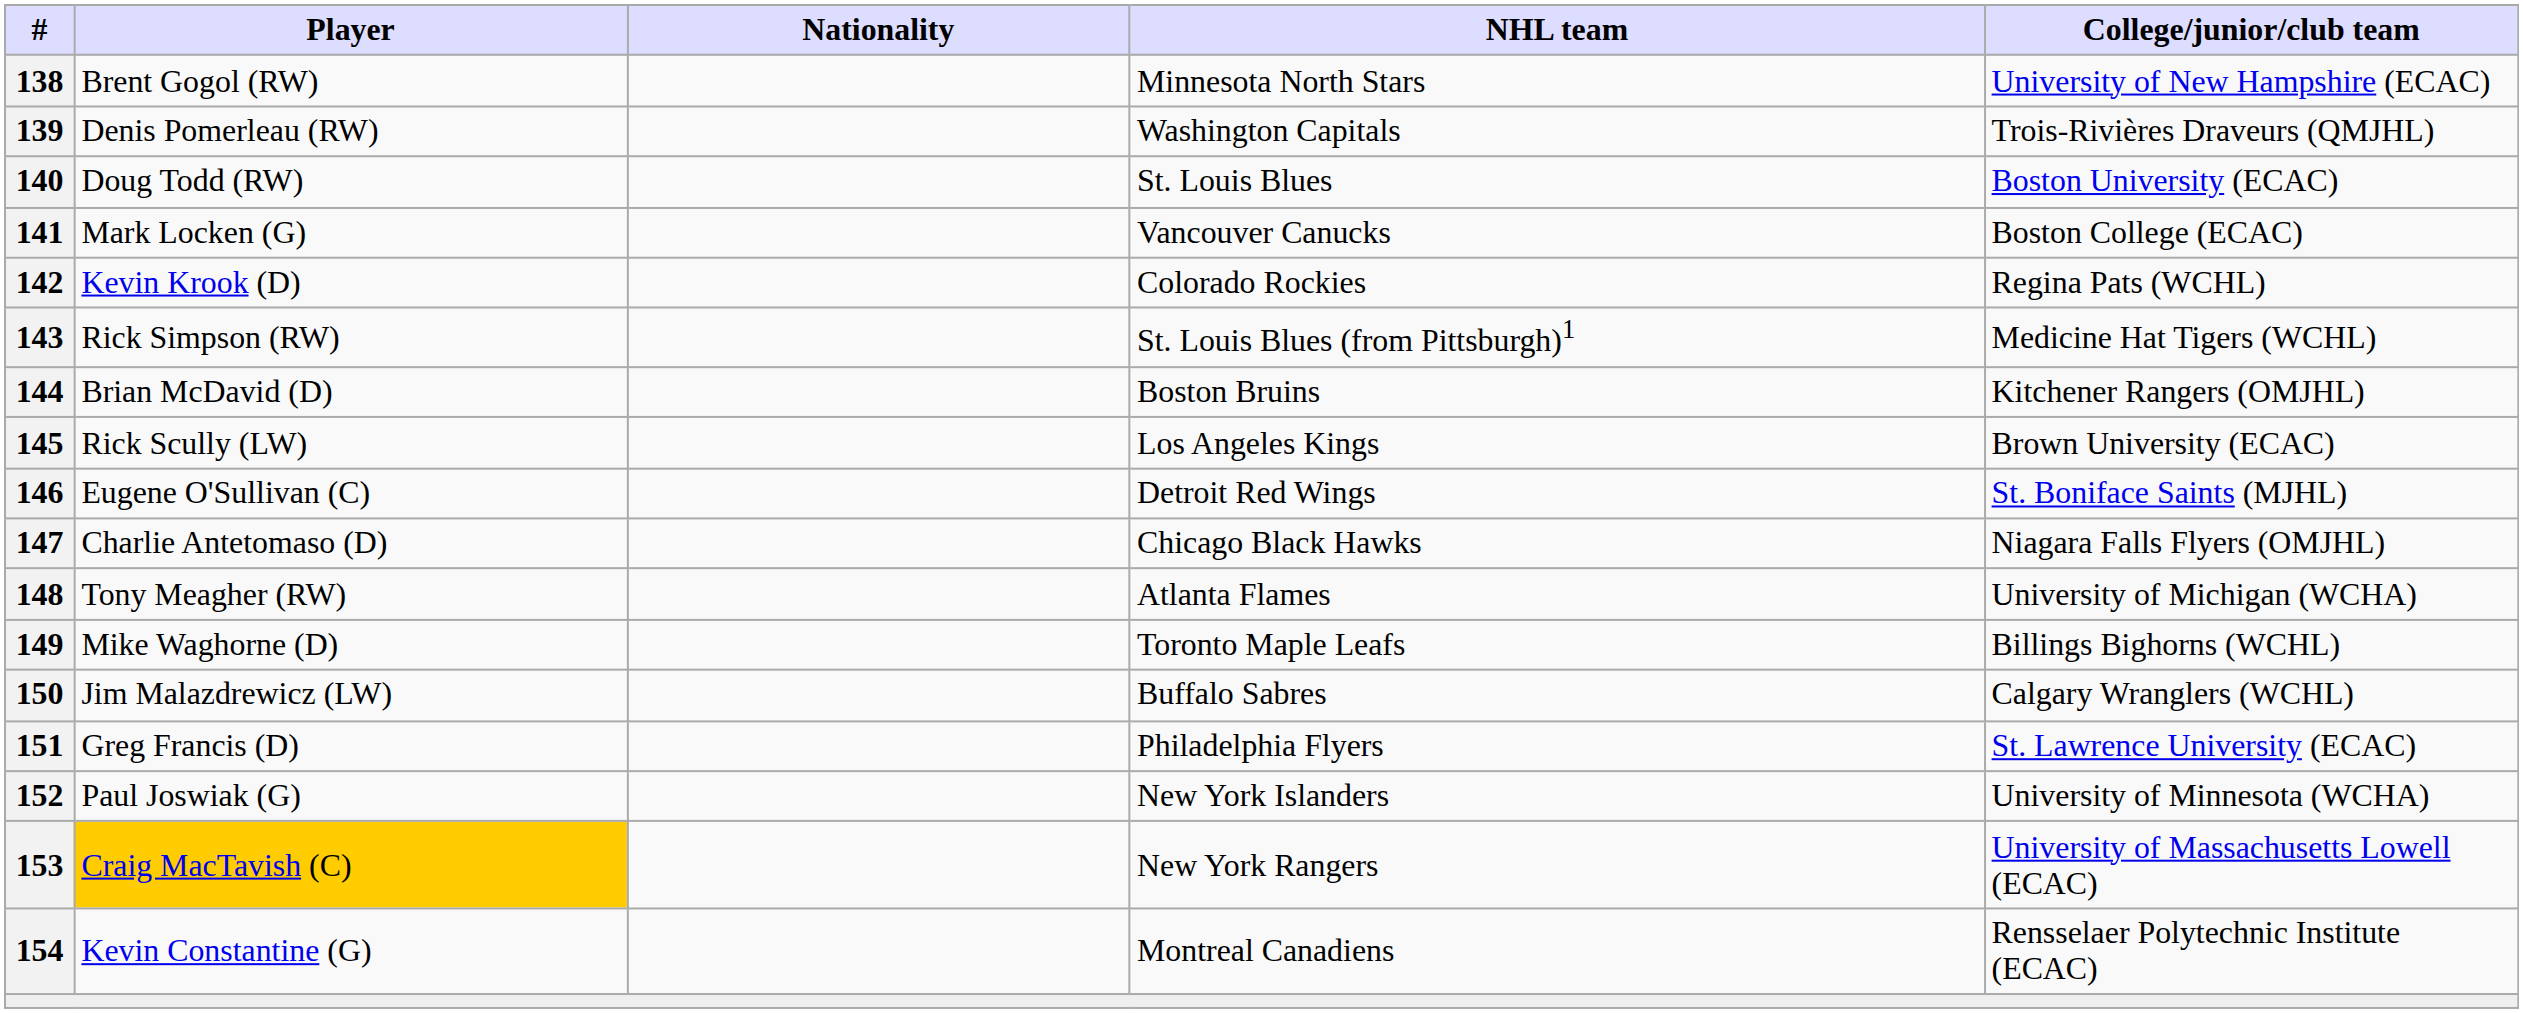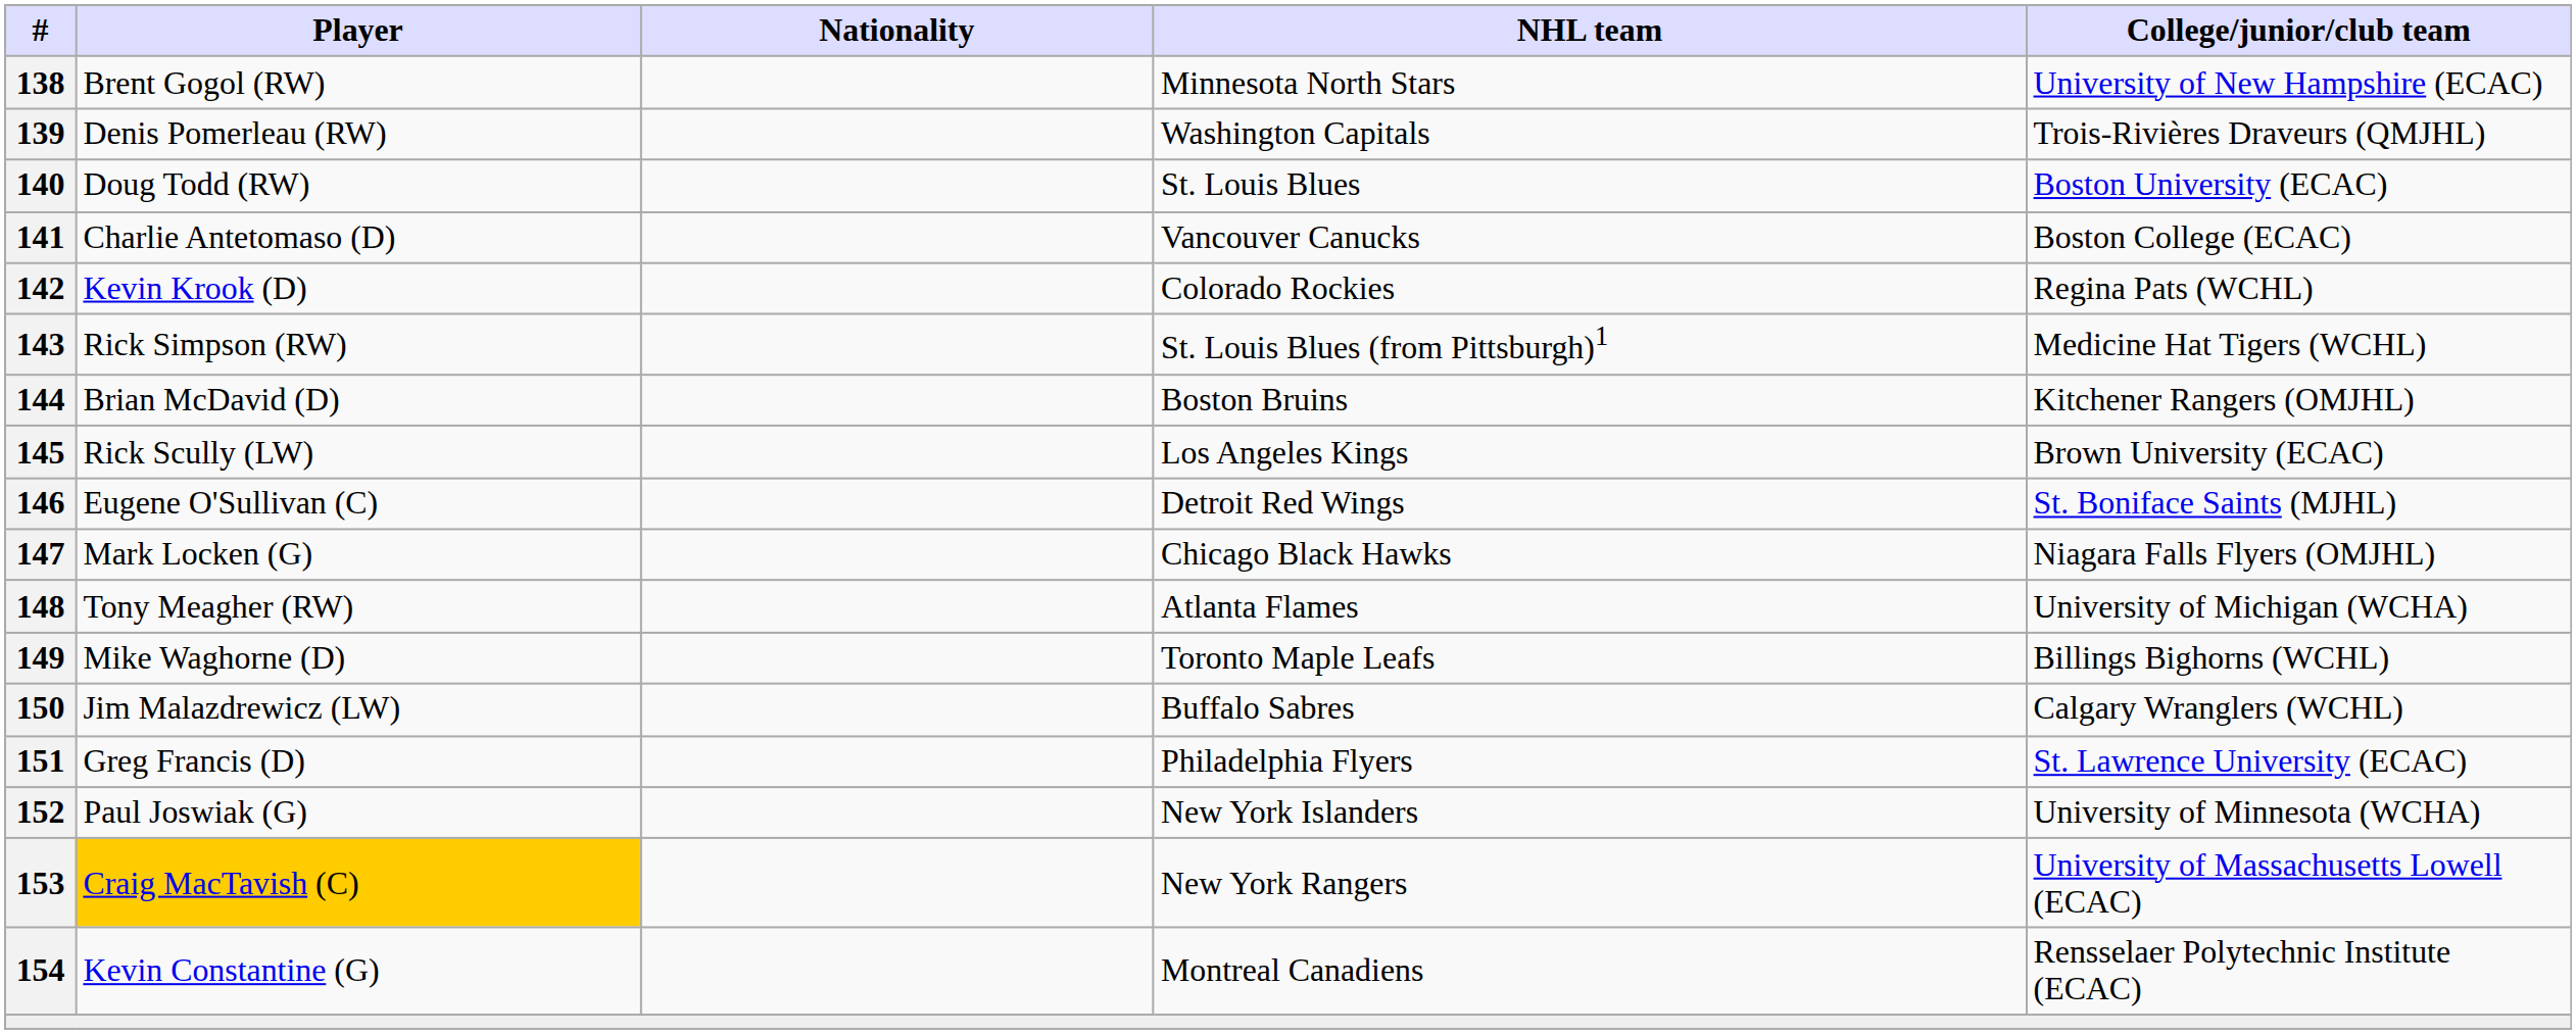141 | Player: Mark Locken (G) -> Charlie Antetomaso (D)
147 | Player: Charlie Antetomaso (D) -> Mark Locken (G)
